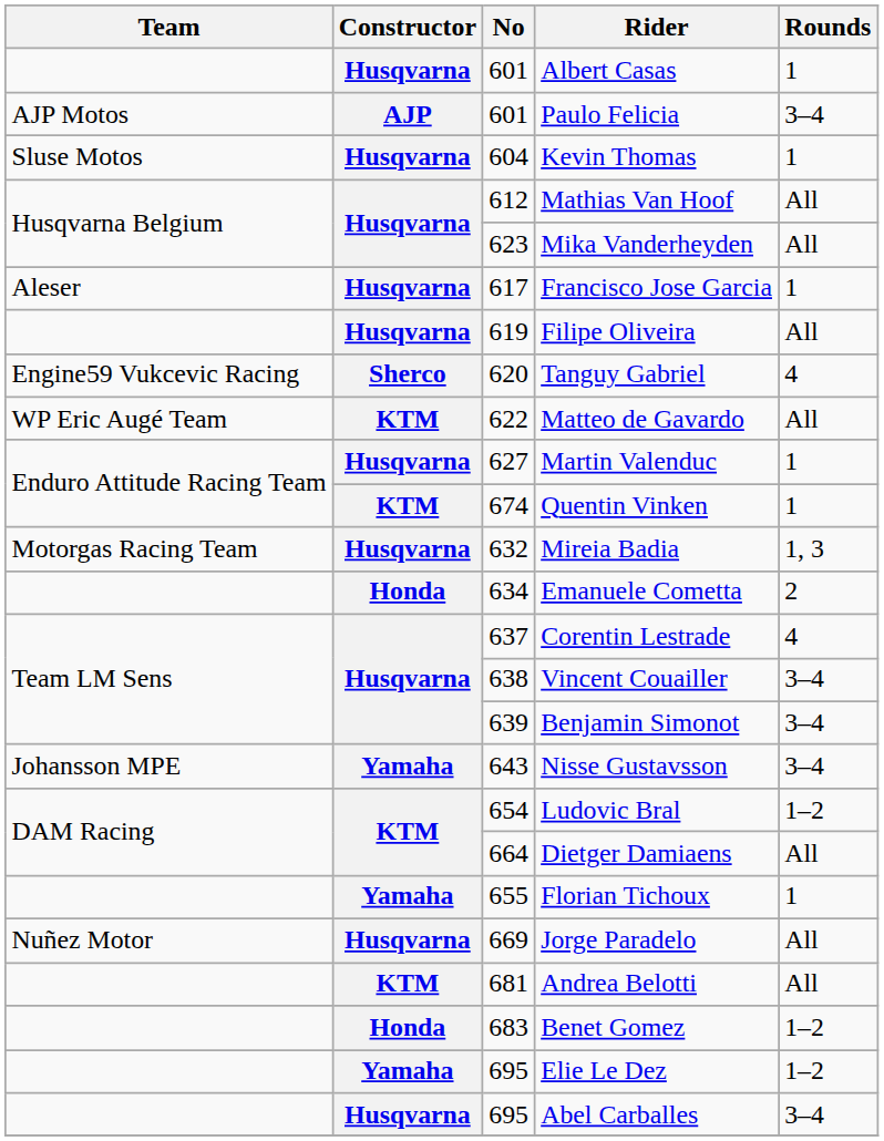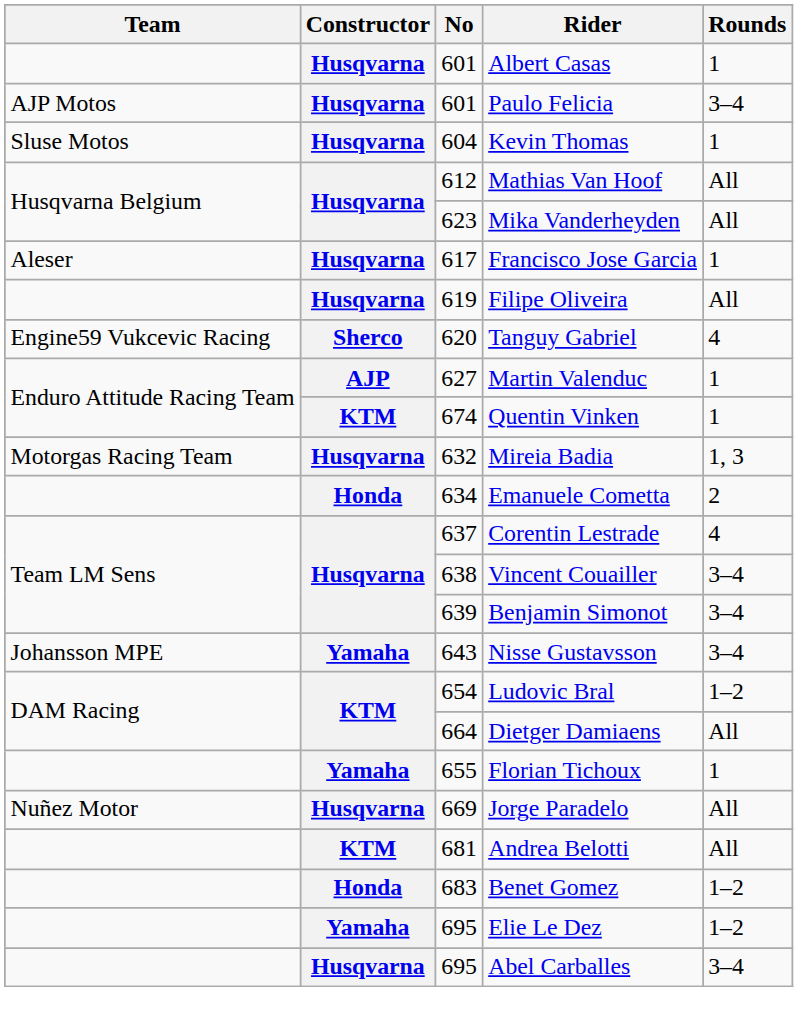Paulo Felicia | Constructor: AJP -> Husqvarna
- row: WP Eric Augé Team | KTM | 622 | Matteo de Gavardo | All
Martin Valenduc | Constructor: Husqvarna -> AJP
